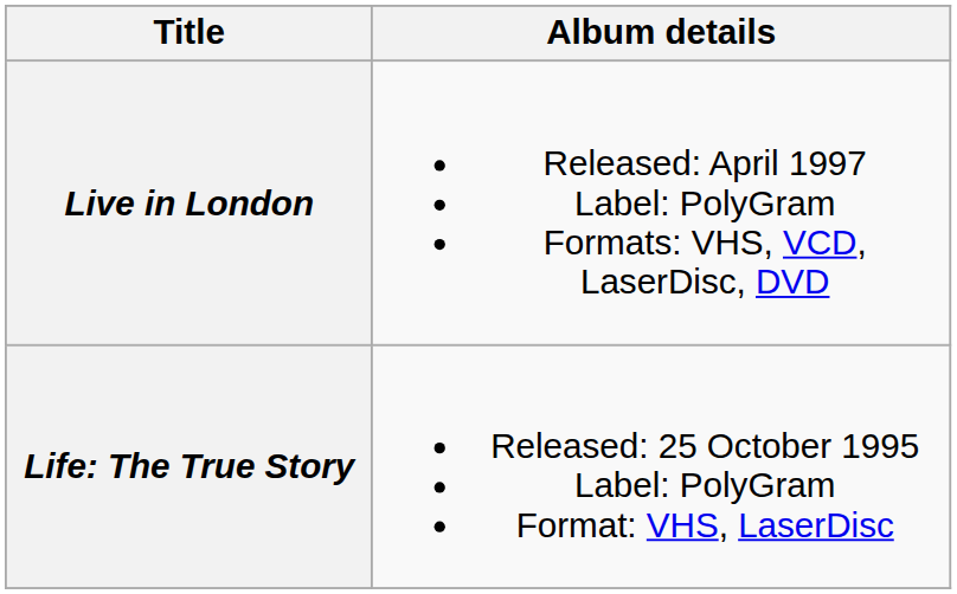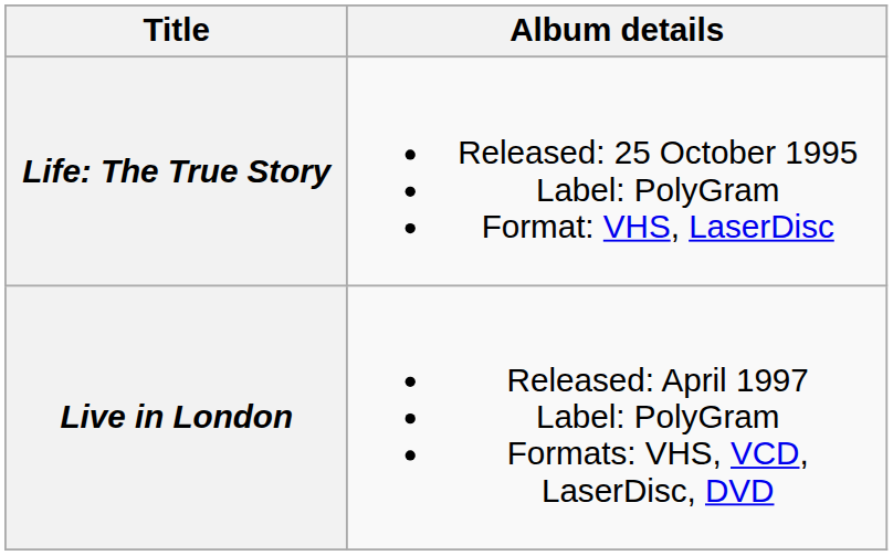rows swapped: Life: The True Story <-> Live in London
